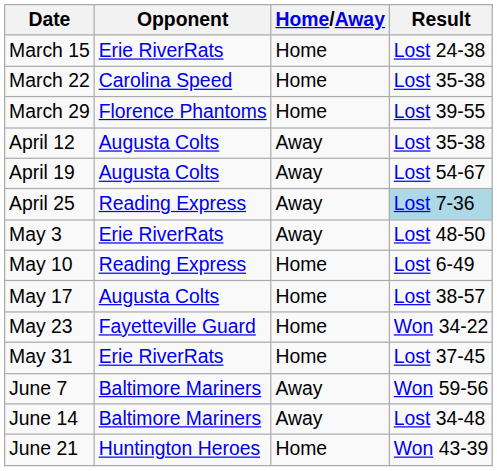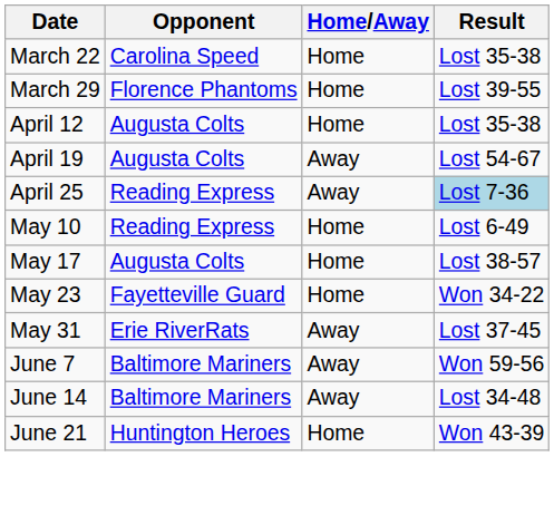- row: March 15 | Erie RiverRats | Home | Lost 24-38
April 12 | Home/Away: Away -> Home
- row: May 3 | Erie RiverRats | Away | Lost 48-50
May 31 | Home/Away: Home -> Away
